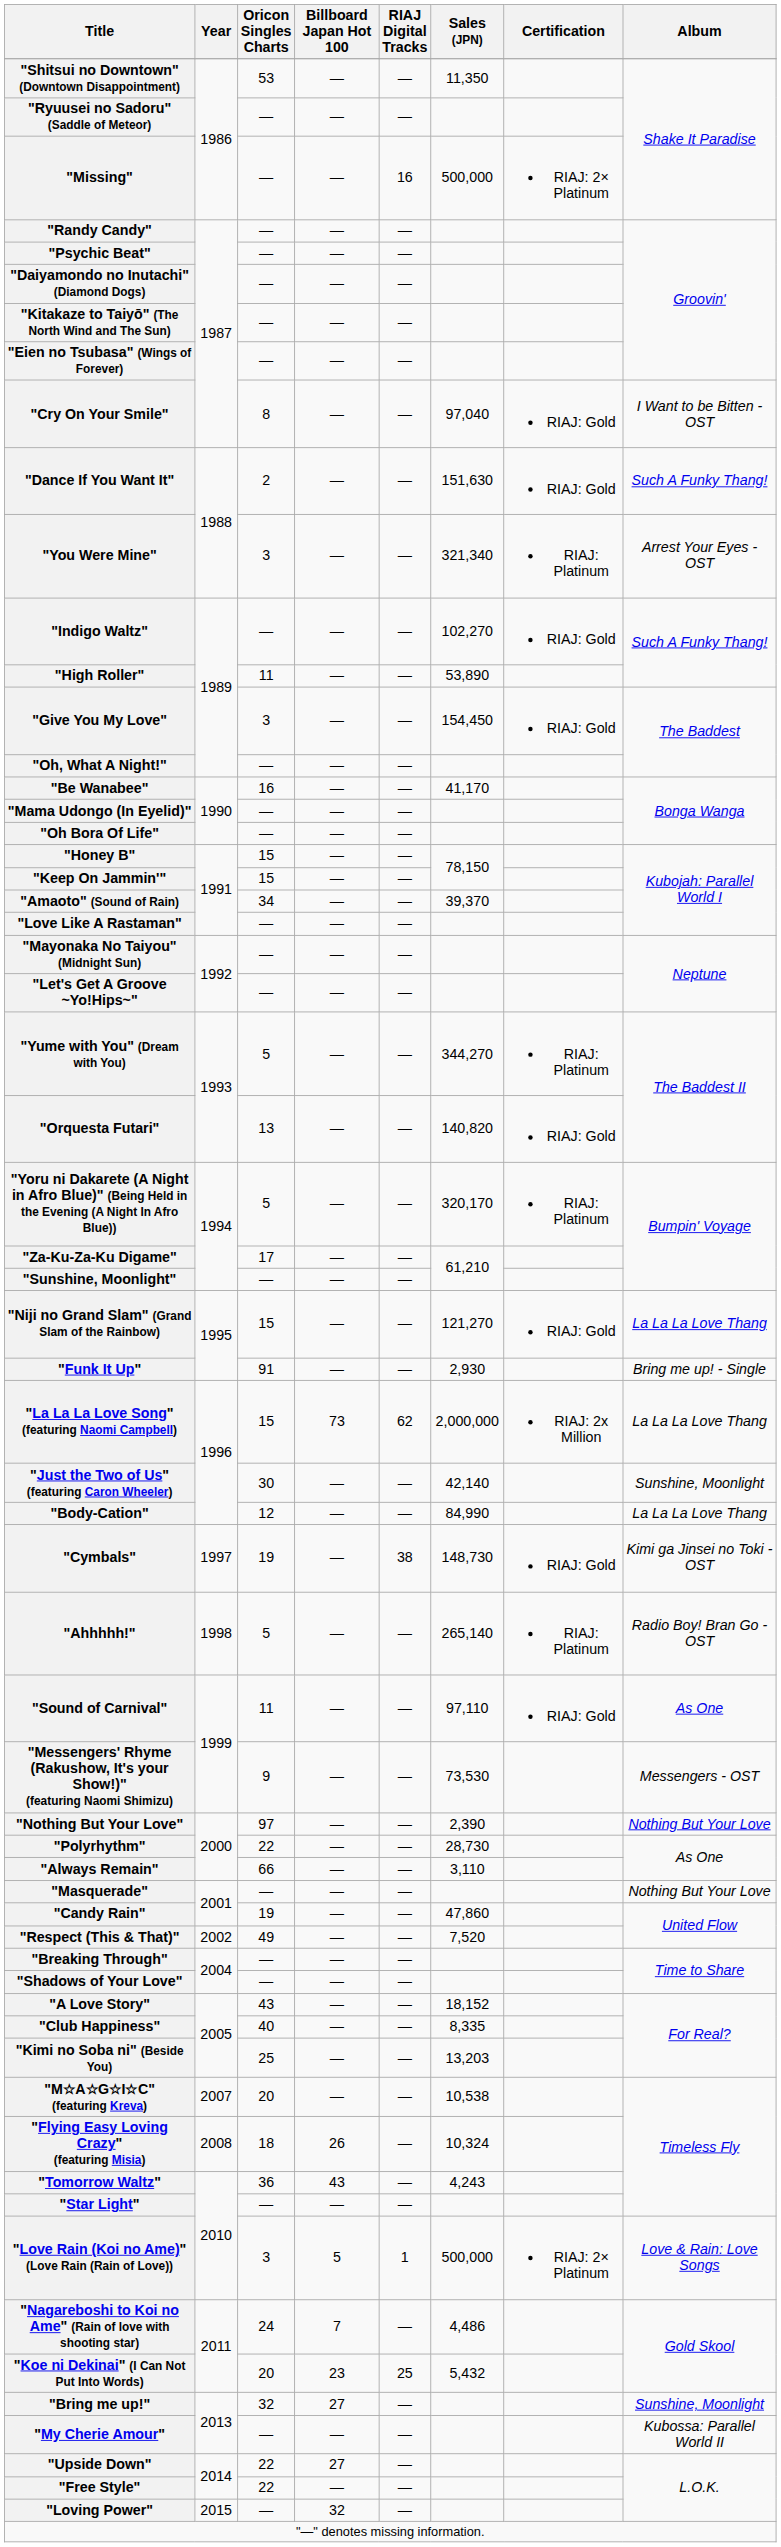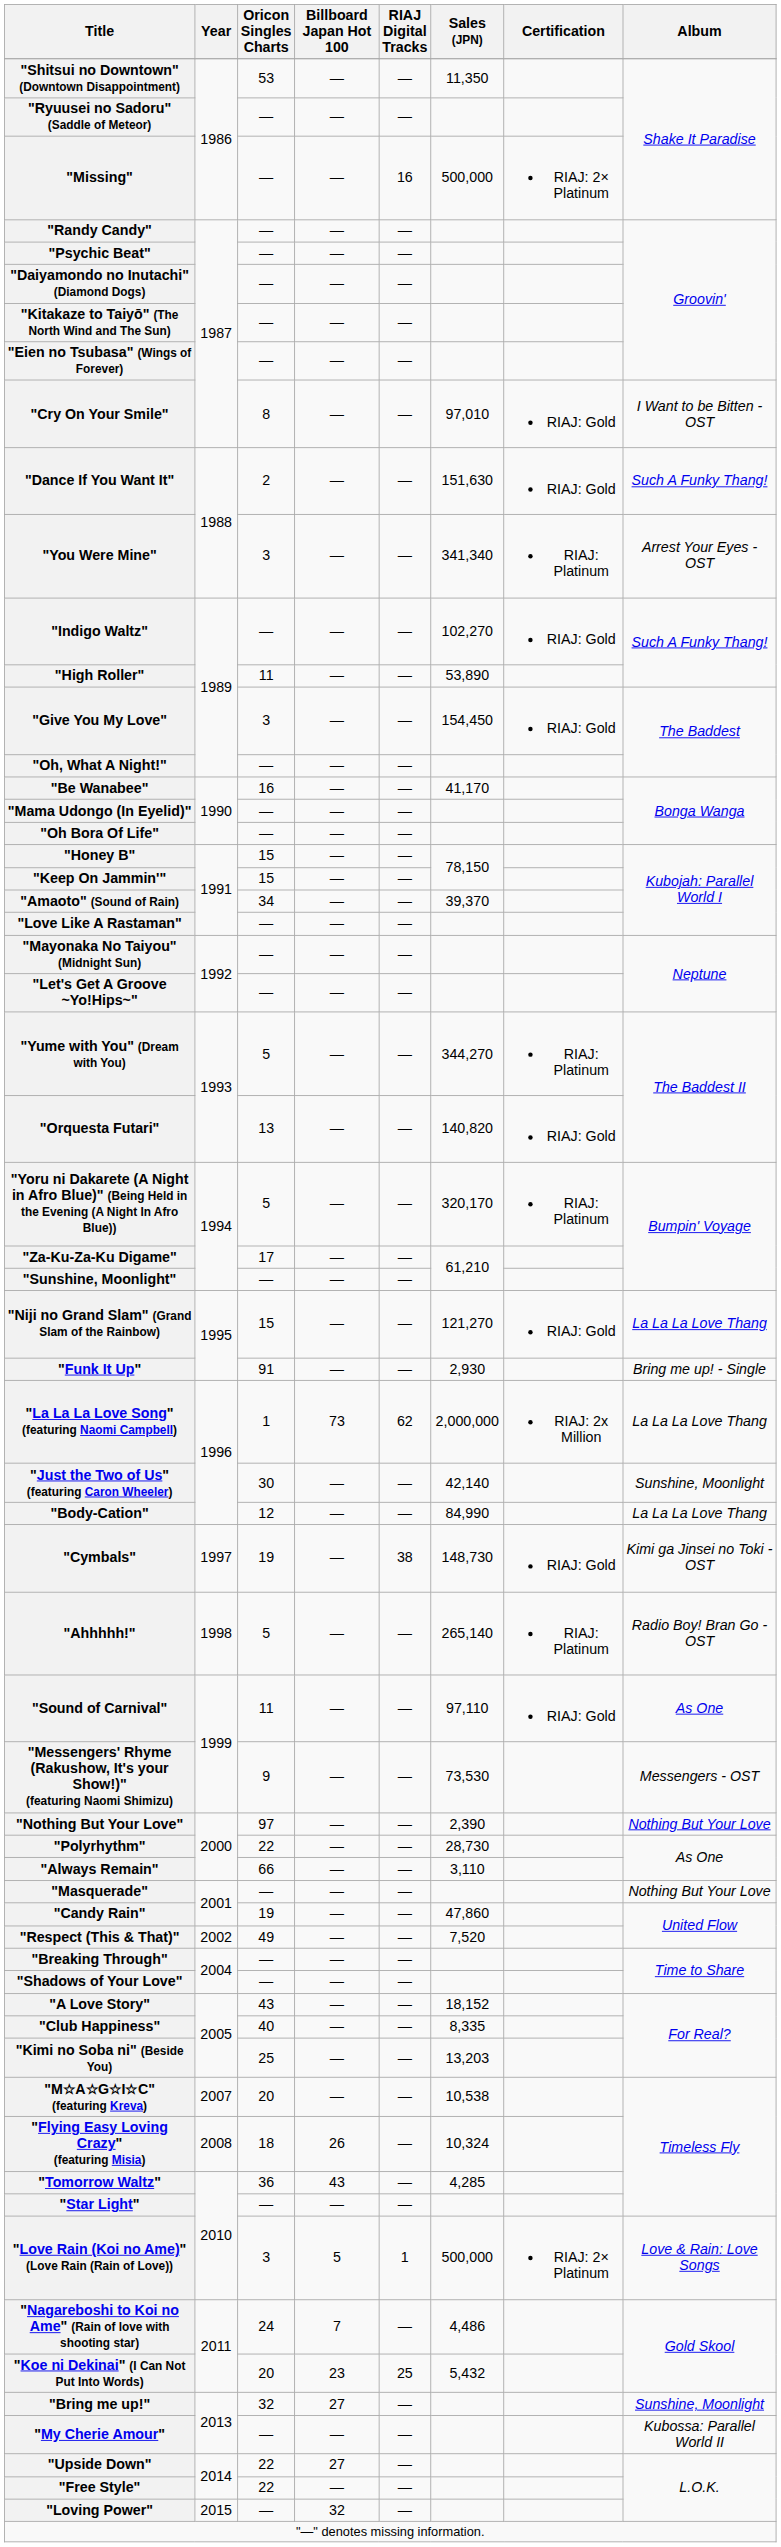"Cry On Your Smile" | Sales (JPN): 97,040 -> 97,010
"You Were Mine" | Sales (JPN): 321,340 -> 341,340
"La La La Love Song" (featuring Naomi Campbell) | Oricon Singles Charts: 15 -> 1
"Tomorrow Waltz" | Sales (JPN): 4,243 -> 4,285
